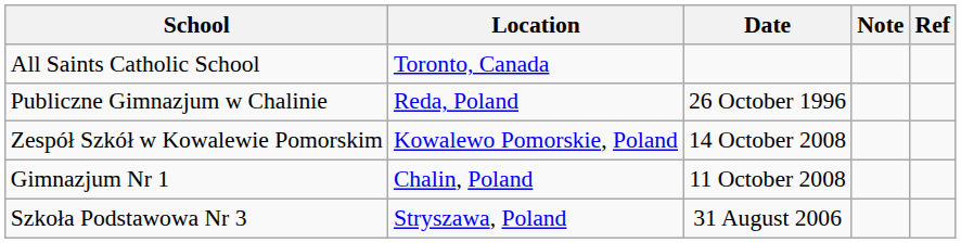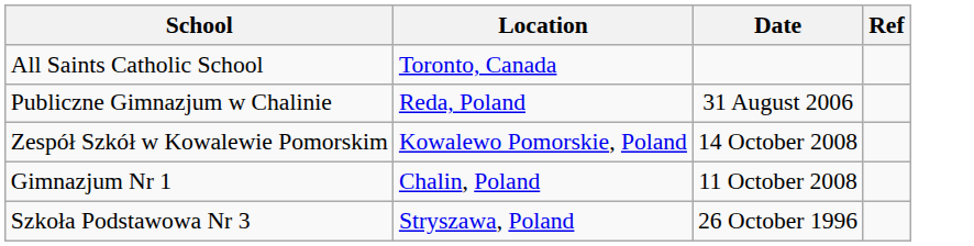- column: Note
Publiczne Gimnazjum w Chalinie | Date: 26 October 1996 -> 31 August 2006
Szkoła Podstawowa Nr 3 | Date: 31 August 2006 -> 26 October 1996
